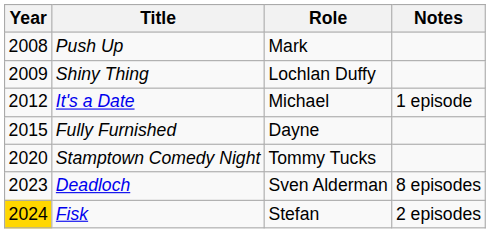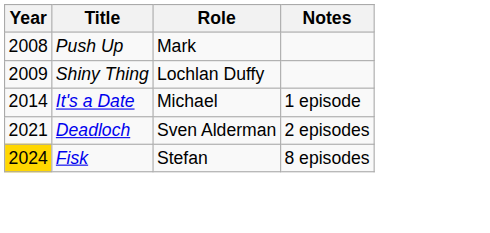It's a Date | Year: 2012 -> 2014
- row: 2015 | Fully Furnished | Dayne
- row: 2020 | Stamptown Comedy Night | Tommy Tucks
Deadloch | Year: 2023 -> 2021
Deadloch | Notes: 8 episodes -> 2 episodes
Fisk | Notes: 2 episodes -> 8 episodes
